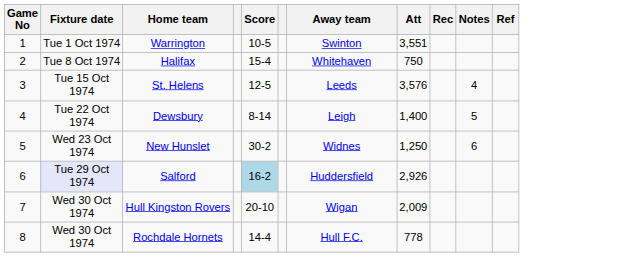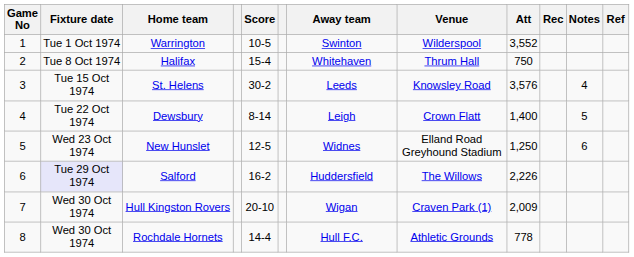+ column: Venue | Wilderspool | Thrum Hall | Knowsley Road | Crown Flatt | Elland Road Greyhound Stadium | The Willows | Craven Park (1) | Athletic Grounds
Warrington | Att: 3,551 -> 3,552
St. Helens | Score: 12-5 -> 30-2
New Hunslet | Score: 30-2 -> 12-5
Salford | Score: lightblue background -> no background
Salford | Att: 2,926 -> 2,226
